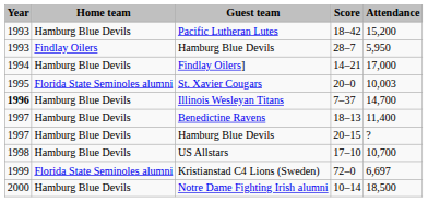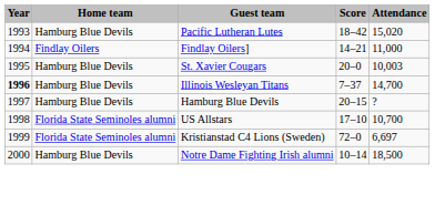Pacific Lutheran Lutes | Attendance: 15,200 -> 15,020
- row: 1993 | Findlay Oilers | Hamburg Blue Devils | 28–7 | 5,950
Findlay Oilers] | Home team: Hamburg Blue Devils -> Findlay Oilers
Findlay Oilers] | Attendance: 17,000 -> 11,000
St. Xavier Cougars | Home team: Florida State Seminoles alumni -> Hamburg Blue Devils
- row: 1997 | Hamburg Blue Devils | Benedictine Ravens | 18–13 | 11,400
US Allstars | Home team: Hamburg Blue Devils -> Florida State Seminoles alumni
